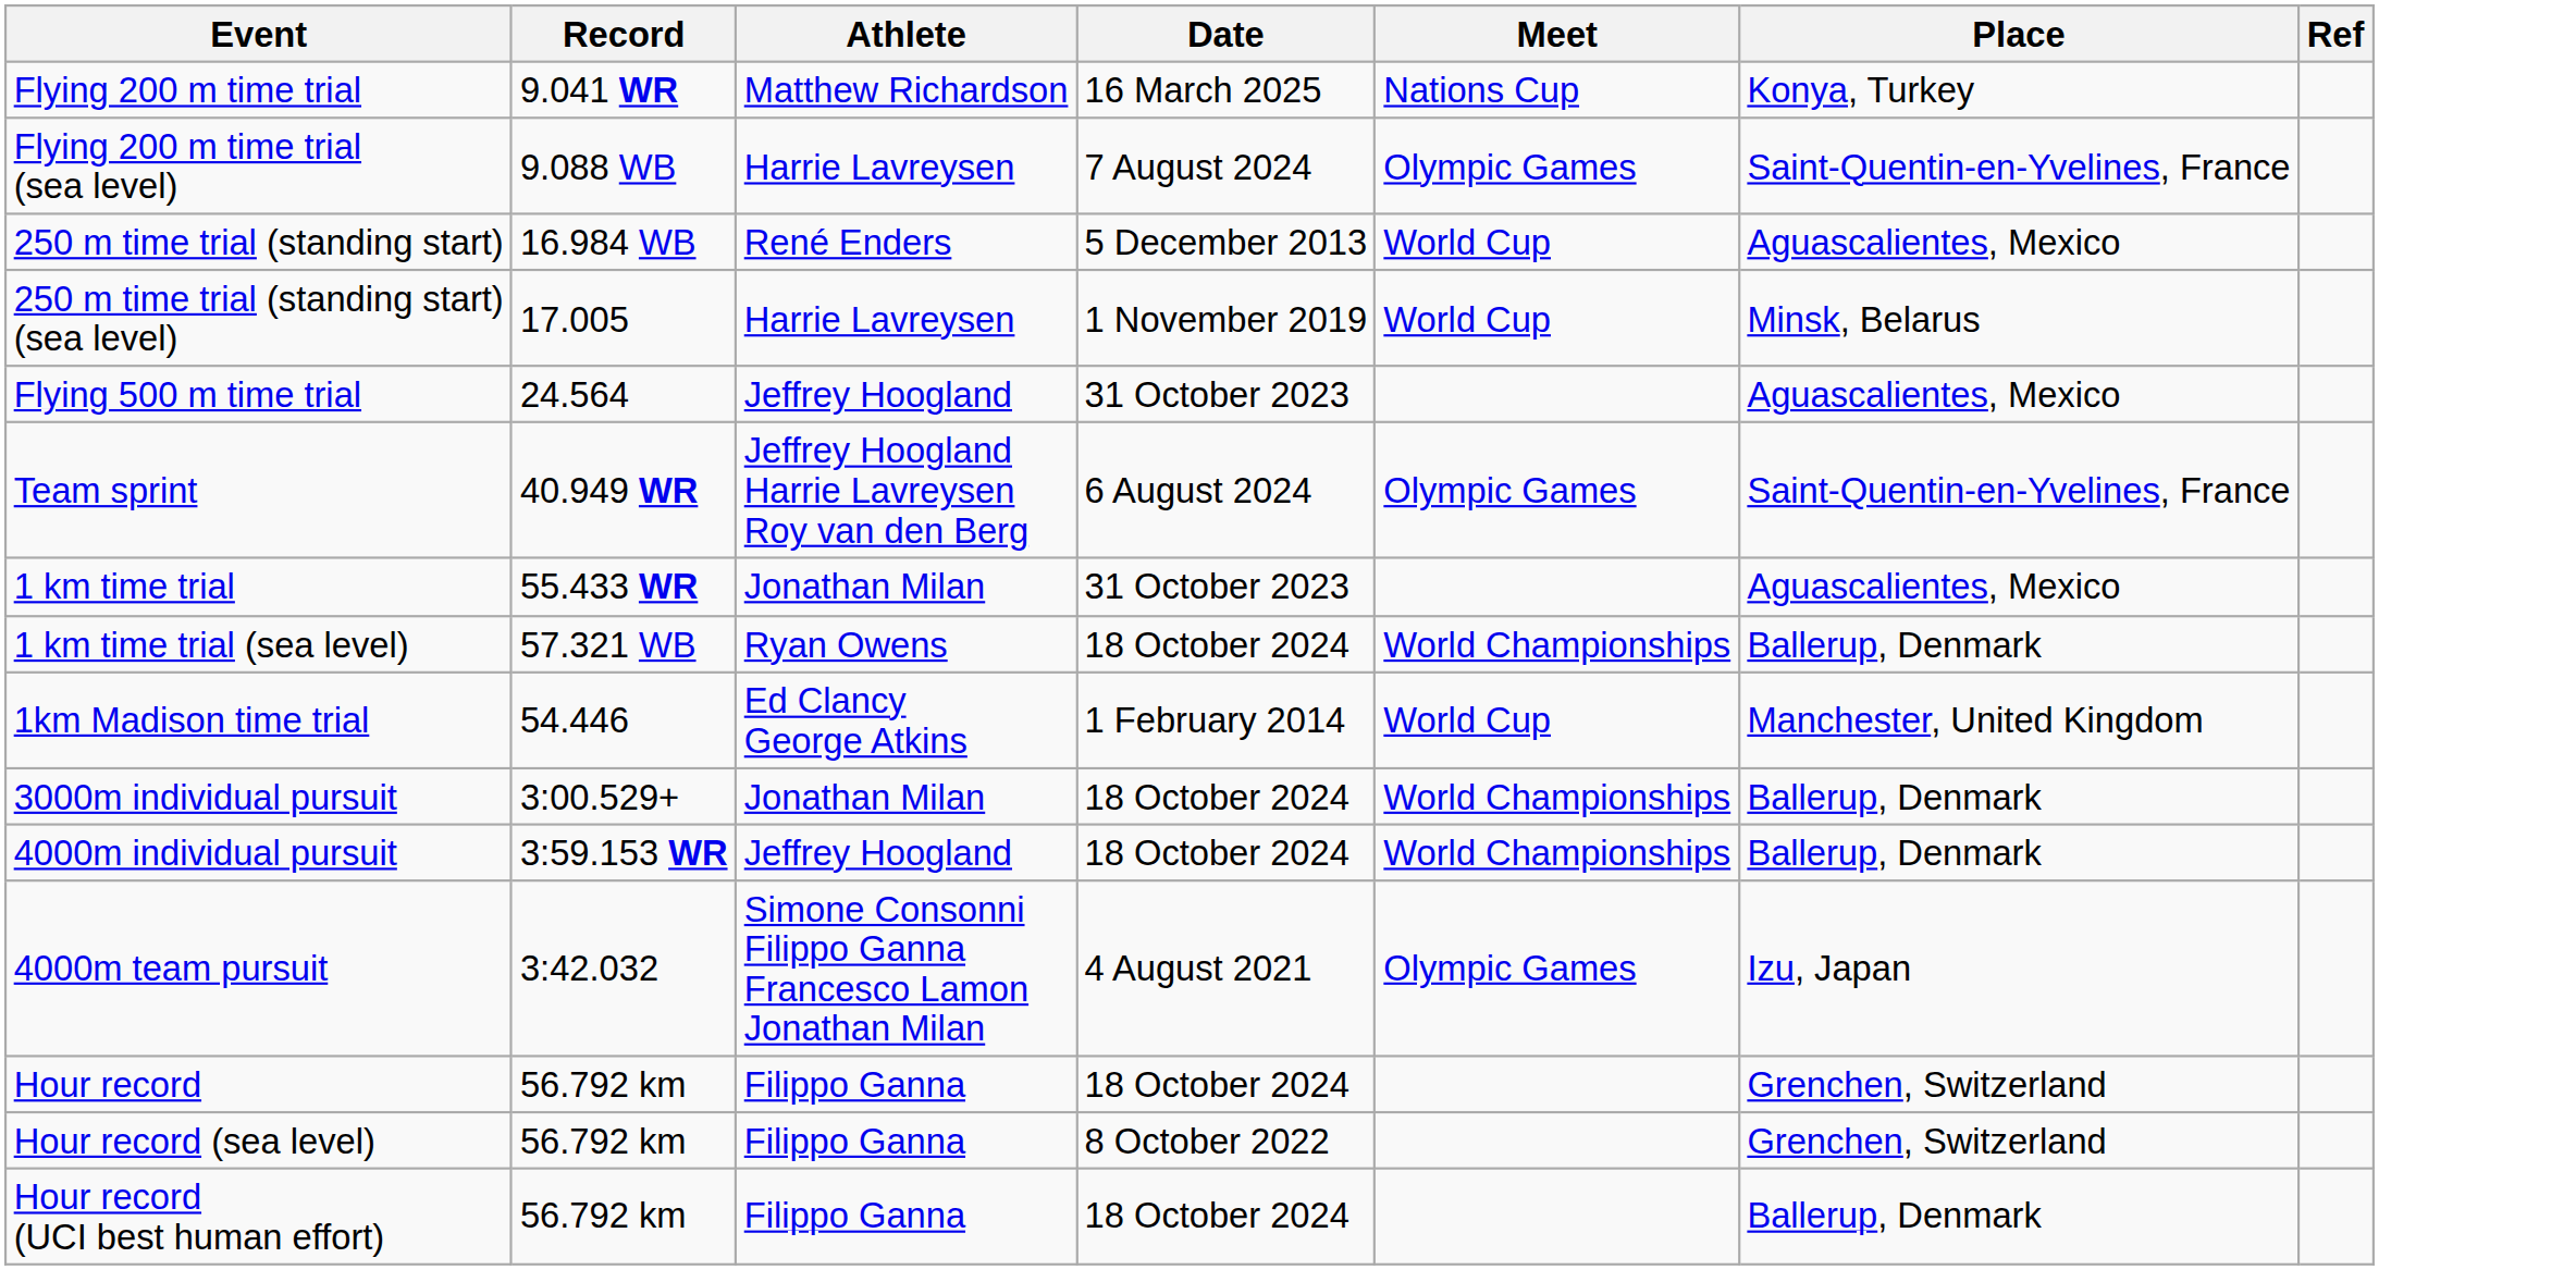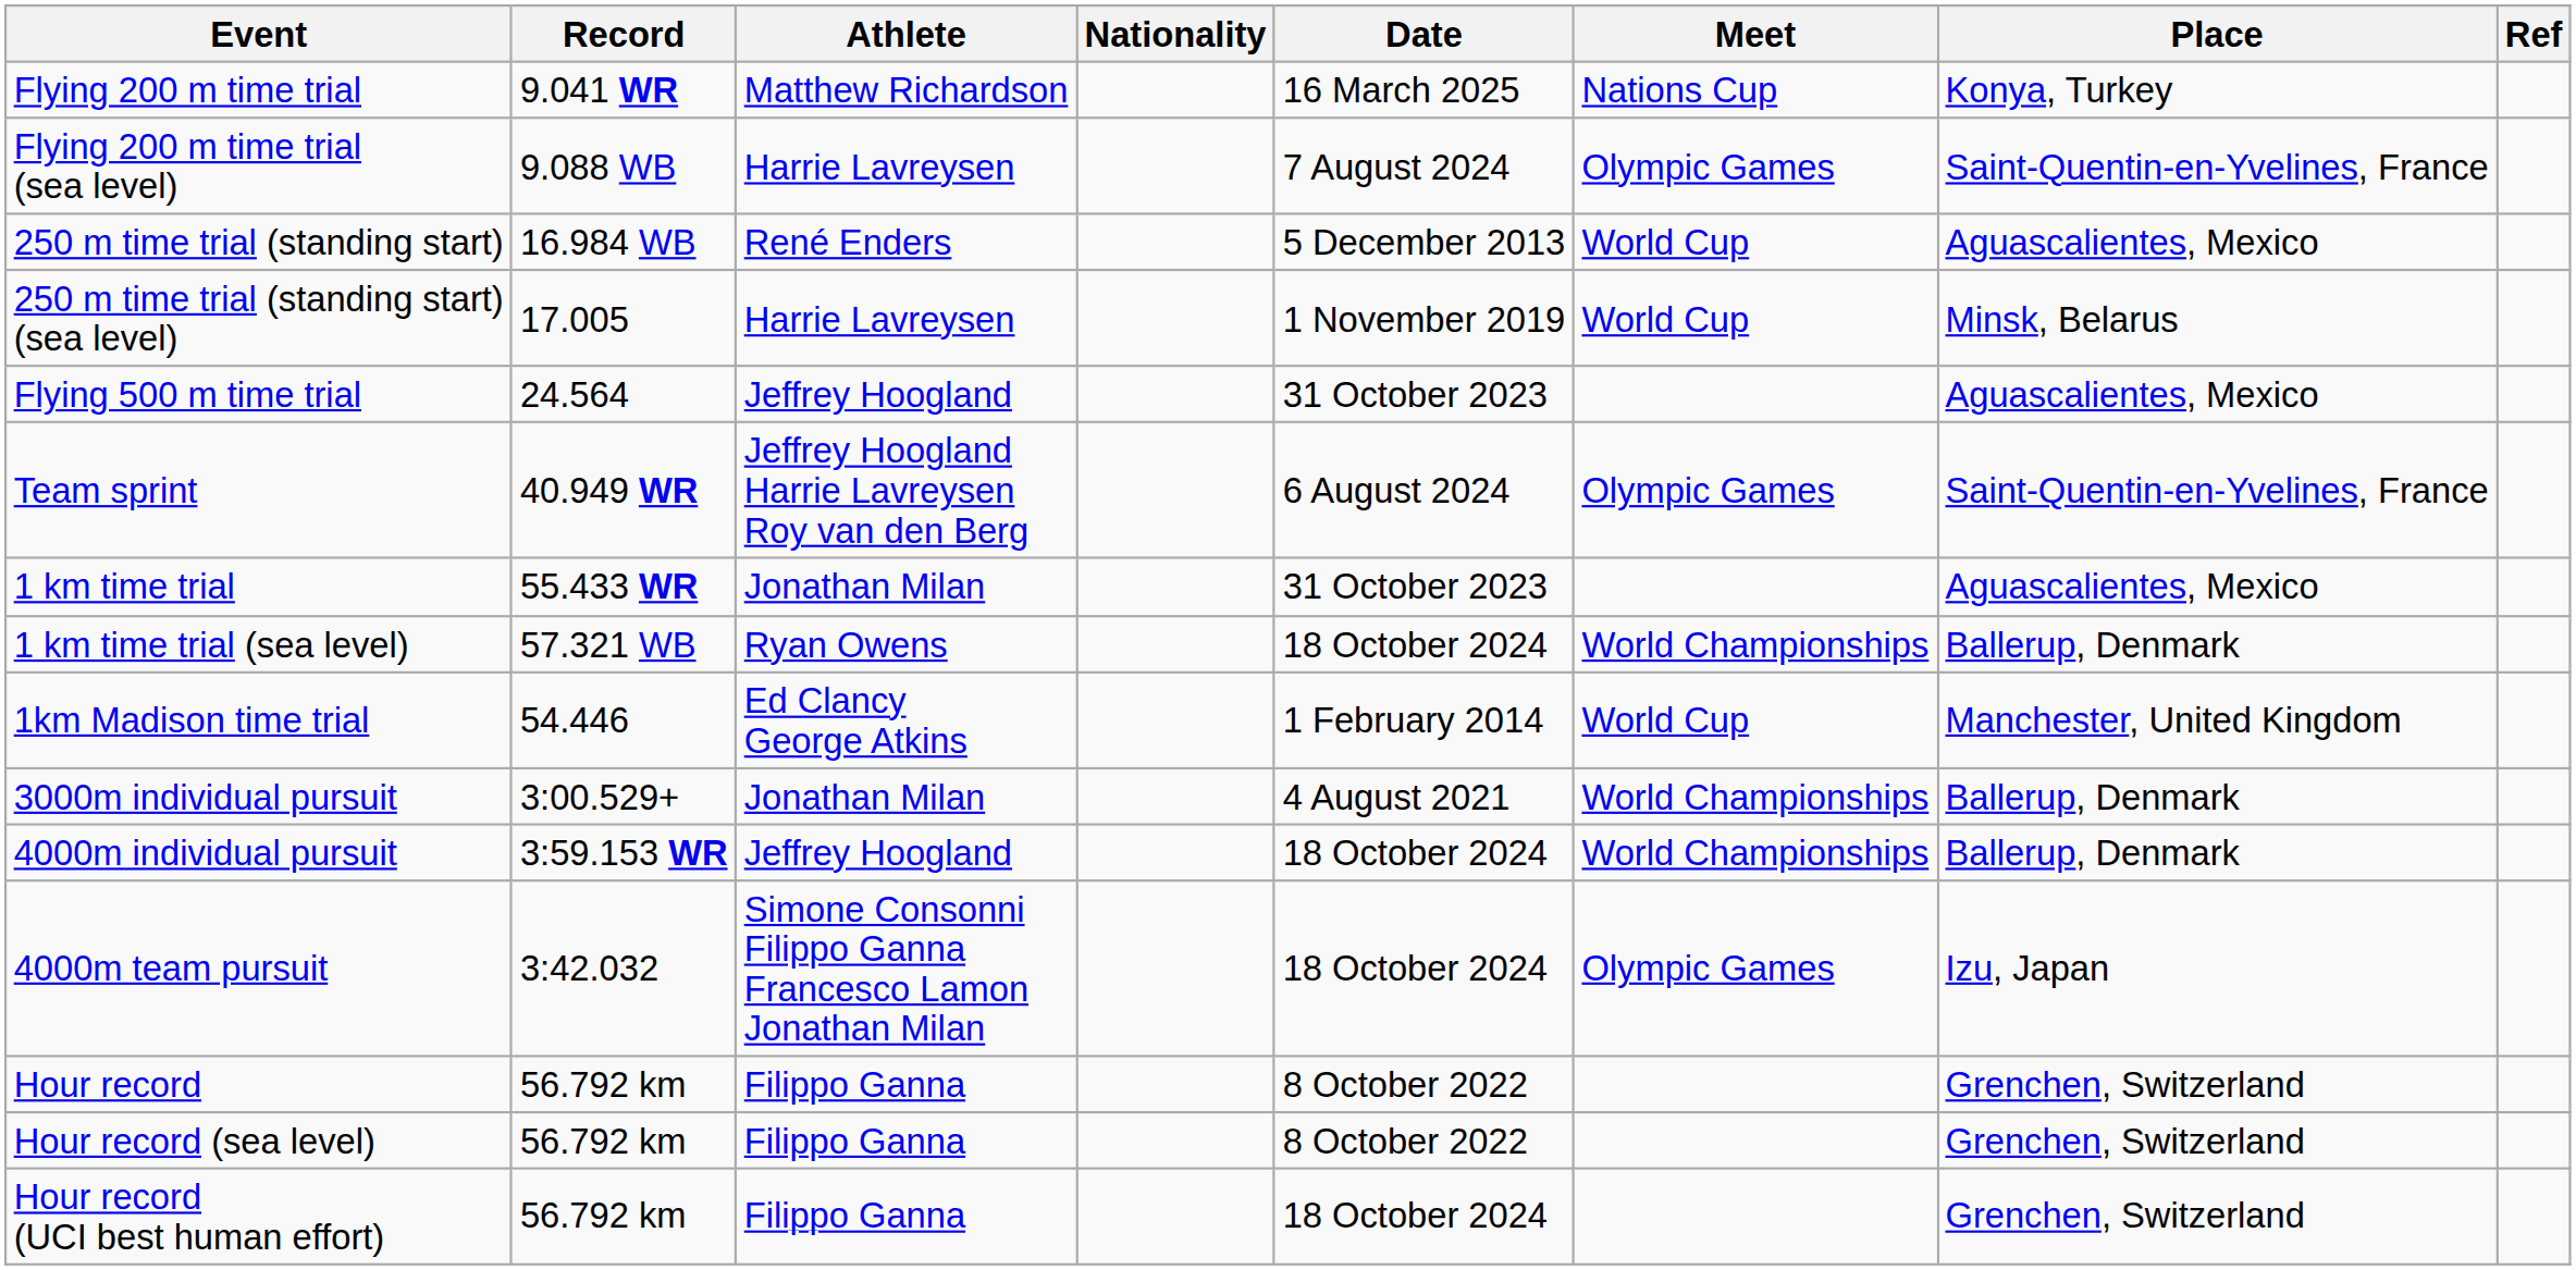+ column: Nationality
3000m individual pursuit | Date: 18 October 2024 -> 4 August 2021
4000m team pursuit | Date: 4 August 2021 -> 18 October 2024
Hour record | Date: 18 October 2024 -> 8 October 2022
Hour record (UCI best human effort) | Place: Ballerup, Denmark -> Grenchen, Switzerland
